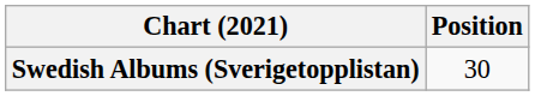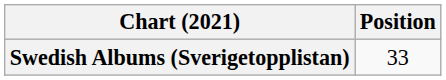Swedish Albums (Sverigetopplistan) | Position: 30 -> 33
